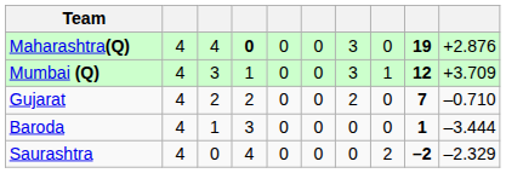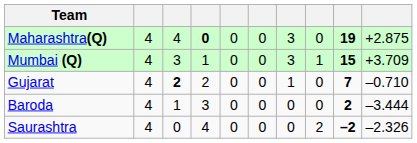Maharashtra(Q) | column 10: +2.876 -> +2.875
Mumbai (Q) | column 9: 12 -> 15
Gujarat | column 3: normal -> bold
Gujarat | column 7: 2 -> 1
Baroda | column 9: 1 -> 2
Saurashtra | column 10: –2.329 -> –2.326
